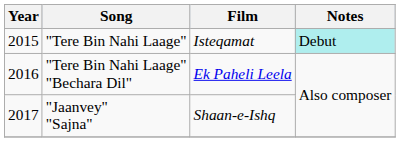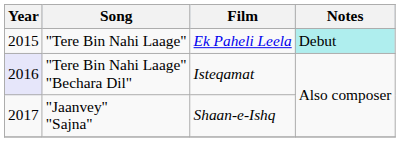"Tere Bin Nahi Laage" | Film: Isteqamat -> Ek Paheli Leela
"Tere Bin Nahi Laage" "Bechara Dil" | Year: no background -> lavender background
"Tere Bin Nahi Laage" "Bechara Dil" | Film: Ek Paheli Leela -> Isteqamat
